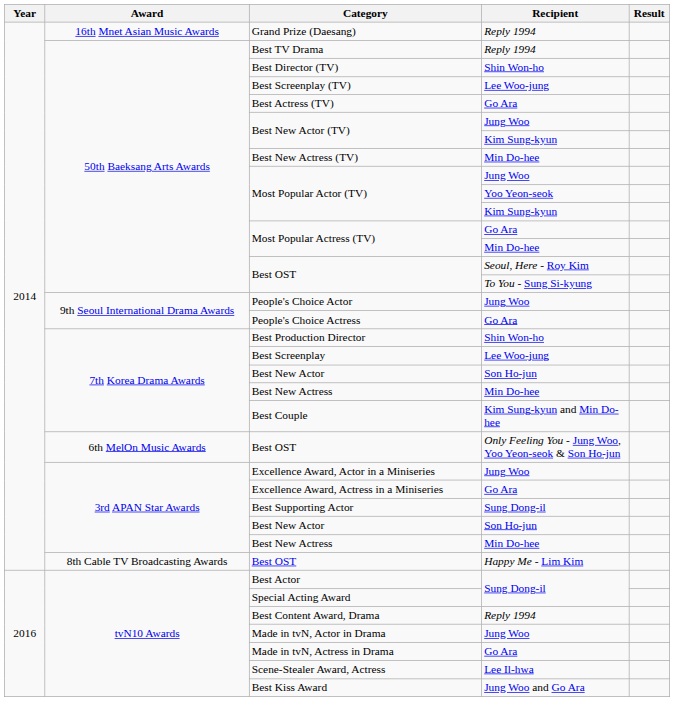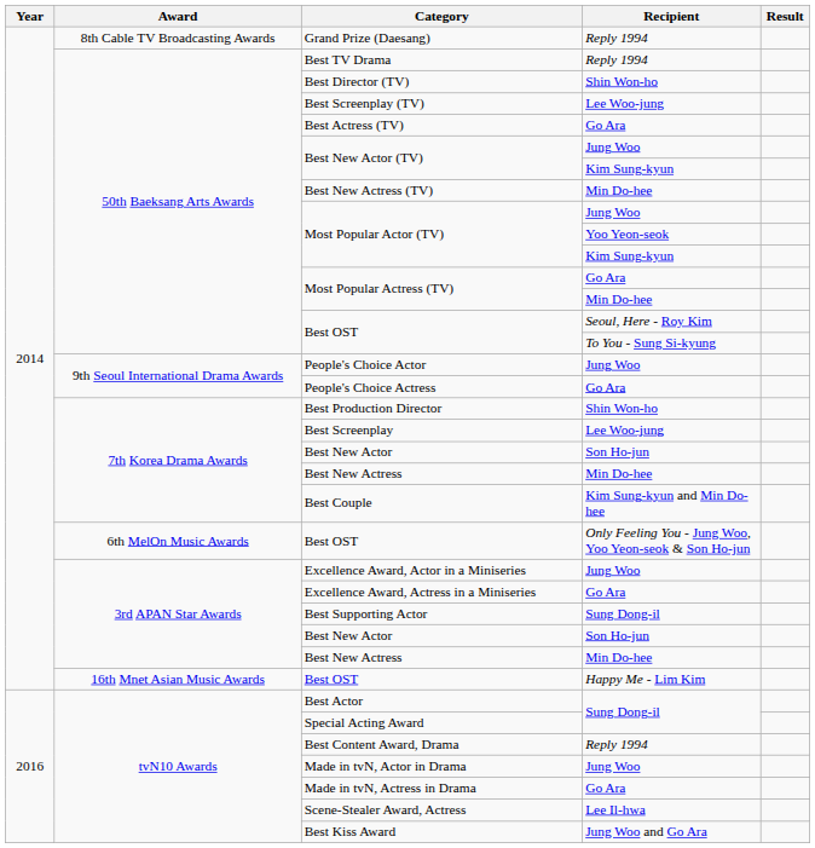Grand Prize (Daesang) | Award: 16th Mnet Asian Music Awards -> 8th Cable TV Broadcasting Awards
Best OST / Happy Me - Lim Kim | Award: 8th Cable TV Broadcasting Awards -> 16th Mnet Asian Music Awards
